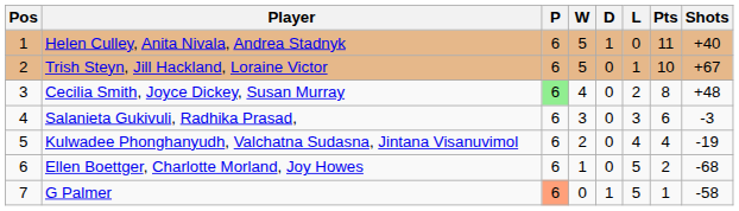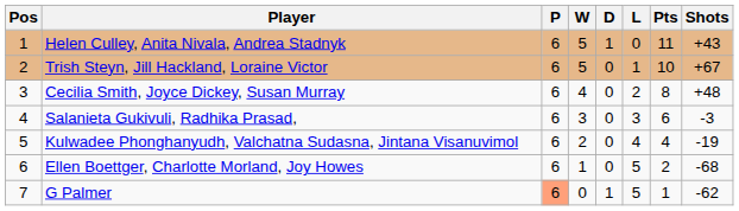Helen Culley, Anita Nivala, Andrea Stadnyk | Shots: +40 -> +43
Cecilia Smith, Joyce Dickey, Susan Murray | P: lightgreen background -> no background
G Palmer | Shots: -58 -> -62
